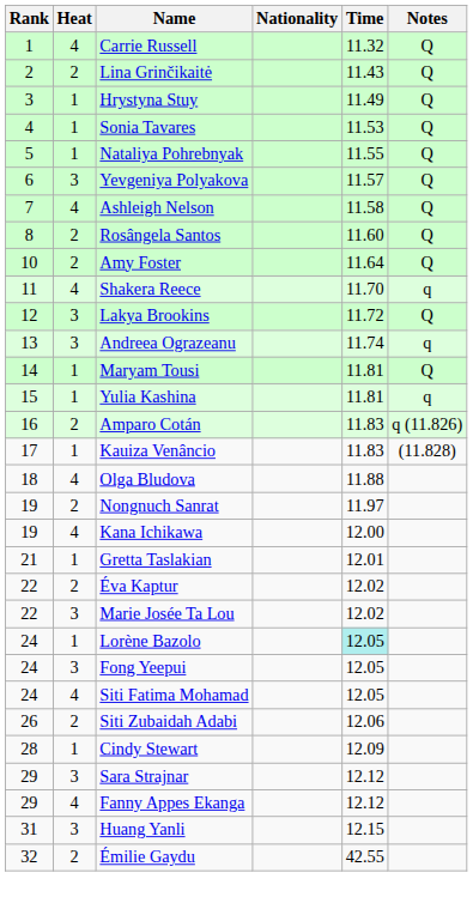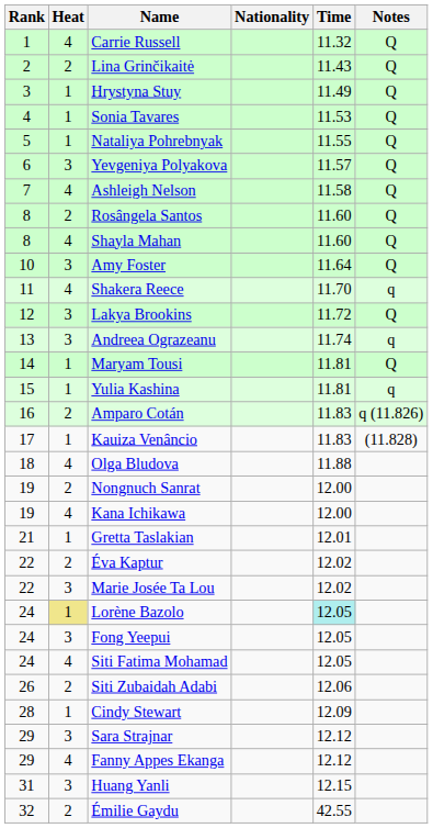+ row: 8 | 4 | Shayla Mahan | 11.60 | Q
Amy Foster | Heat: 2 -> 3
Nongnuch Sanrat | Time: 11.97 -> 12.00
Lorène Bazolo | Heat: no background -> khaki background
